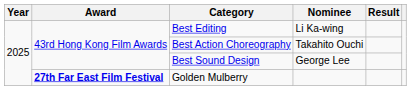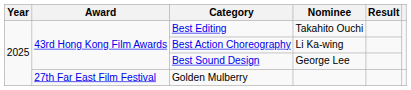Best Editing | Nominee: Li Ka-wing -> Takahito Ouchi
Best Action Choreography | Nominee: Takahito Ouchi -> Li Ka-wing
Golden Mulberry | Award: bold -> normal
